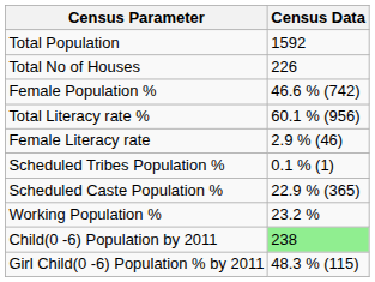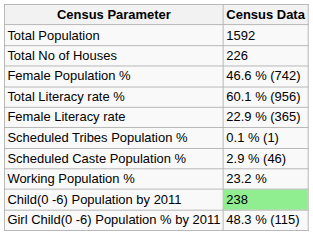Female Literacy rate | Census Data: 2.9 % (46) -> 22.9 % (365)
Scheduled Caste Population % | Census Data: 22.9 % (365) -> 2.9 % (46)
